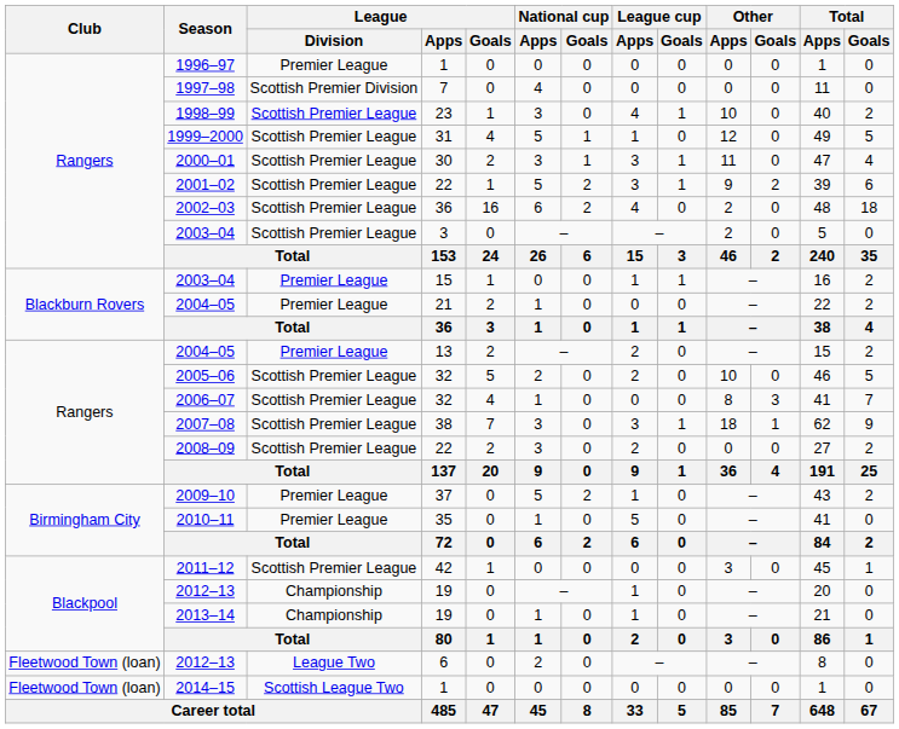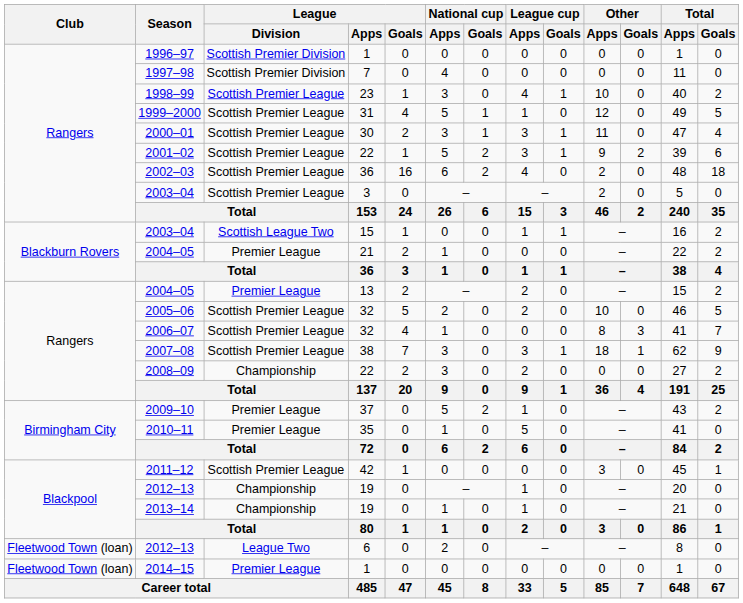1996–97 | League / Division: Premier League -> Scottish Premier Division
2003–04 / 15 | League / Division: Premier League -> Scottish League Two
2008–09 | League / Division: Scottish Premier League -> Championship
2014–15 | League / Division: Scottish League Two -> Premier League
